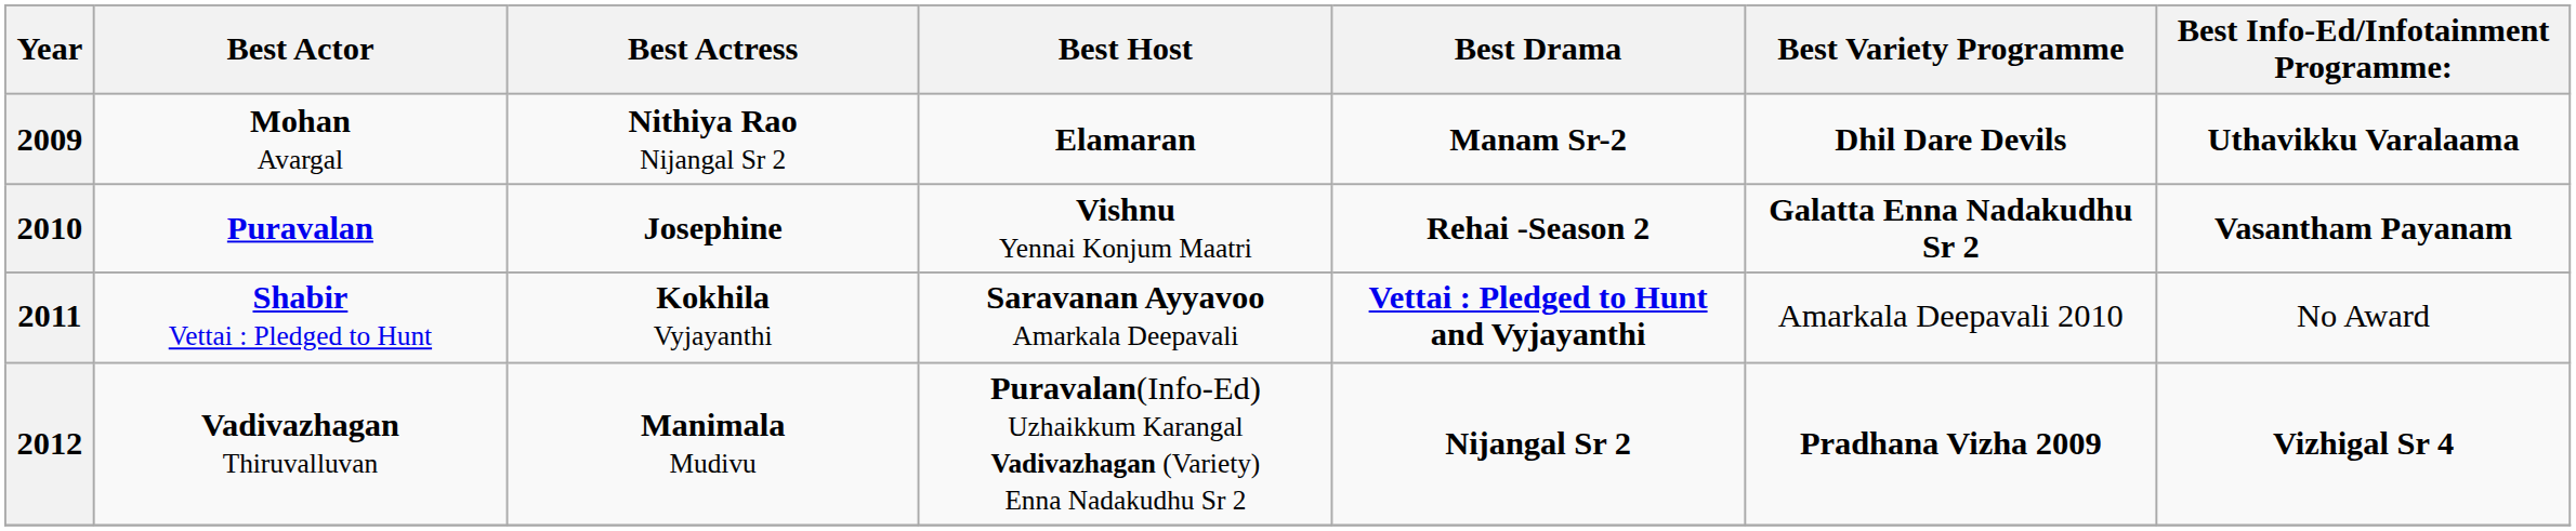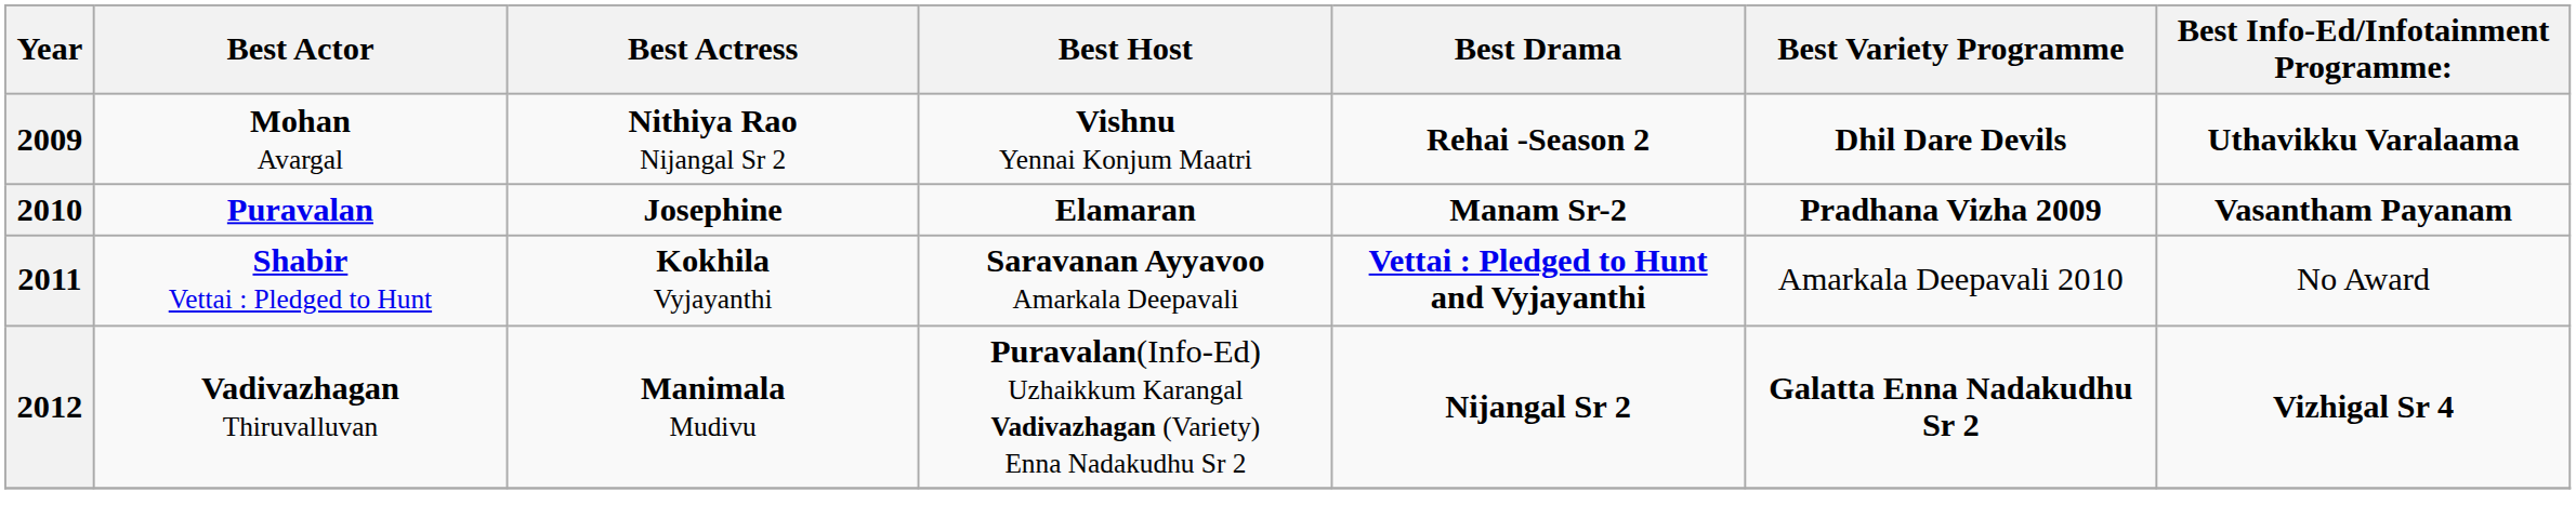2009 | Best Host: Elamaran -> Vishnu Yennai Konjum Maatri
2009 | Best Drama: Manam Sr-2 -> Rehai -Season 2
2010 | Best Host: Vishnu Yennai Konjum Maatri -> Elamaran
2010 | Best Drama: Rehai -Season 2 -> Manam Sr-2
2010 | Best Variety Programme: Galatta Enna Nadakudhu Sr 2 -> Pradhana Vizha 2009
2012 | Best Variety Programme: Pradhana Vizha 2009 -> Galatta Enna Nadakudhu Sr 2
